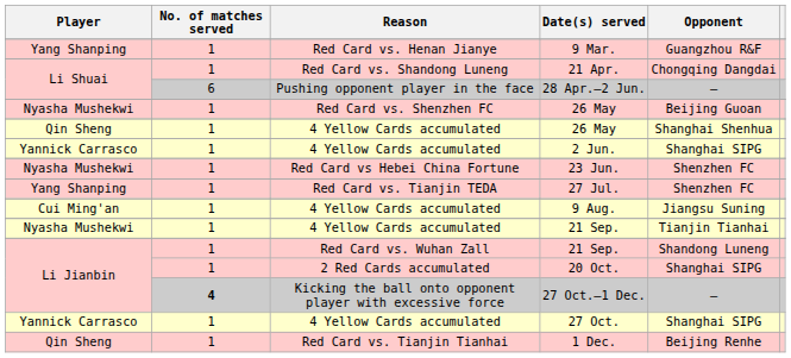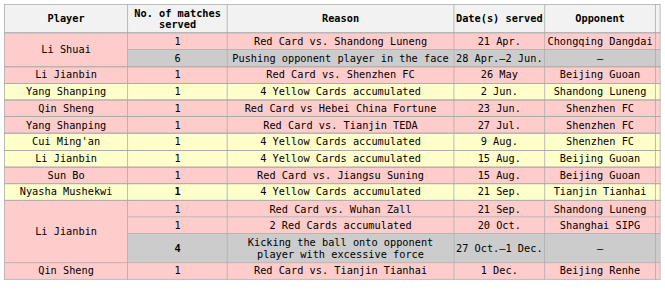- row: Yang Shanping | 1 | Red Card vs. Henan Jianye | 9 Mar. | Guangzhou R&F
Red Card vs. Shenzhen FC / 26 May | Player: Nyasha Mushekwi -> Li Jianbin
- row: Qin Sheng | 1 | 4 Yellow Cards accumulated | 26 May | Shanghai Shenhua
2 Jun. | Player: Yannick Carrasco -> Yang Shanping
2 Jun. | Opponent: Shanghai SIPG -> Shandong Luneng
23 Jun. | Player: Nyasha Mushekwi -> Qin Sheng
9 Aug. | Opponent: Jiangsu Suning -> Shenzhen FC
+ row: Li Jianbin | 1 | 4 Yellow Cards accumulated | 15 Aug. | Beijing Guoan
+ row: Sun Bo | 1 | Red Card vs. Jiangsu Suning | 15 Aug. | Beijing Guoan
4 Yellow Cards accumulated / 21 Sep. | No. of matches served: normal -> bold
- row: Yannick Carrasco | 1 | 4 Yellow Cards accumulated | 27 Oct. | Shanghai SIPG
